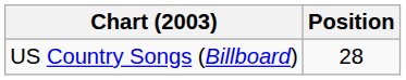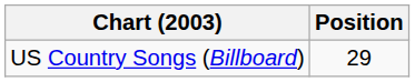US Country Songs (Billboard) | Position: 28 -> 29
